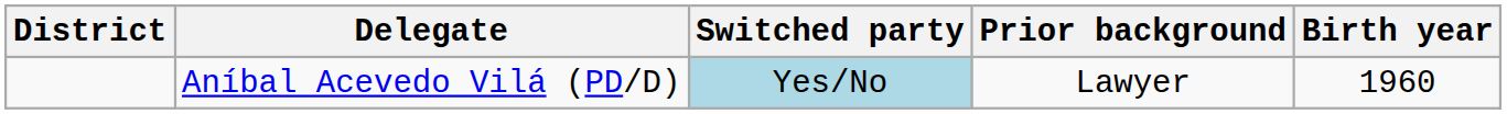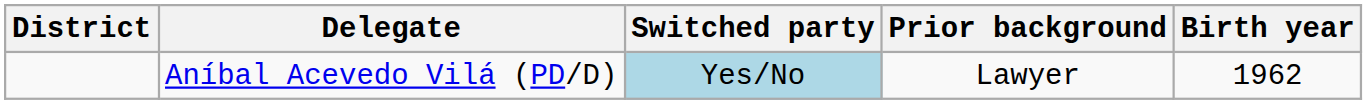Aníbal Acevedo Vilá (PD/D) | Birth year: 1960 -> 1962
